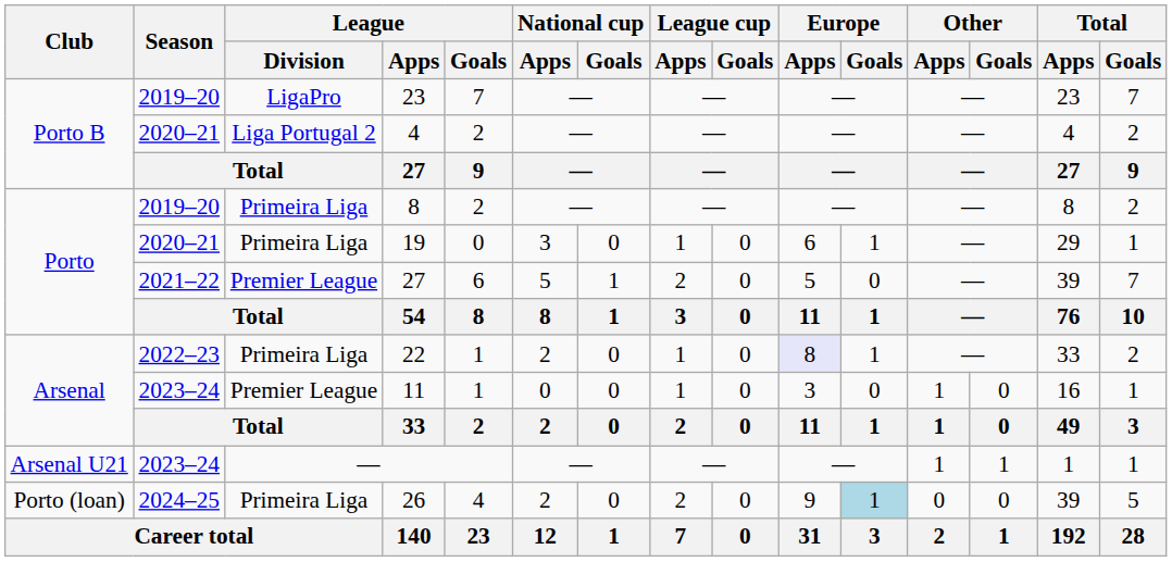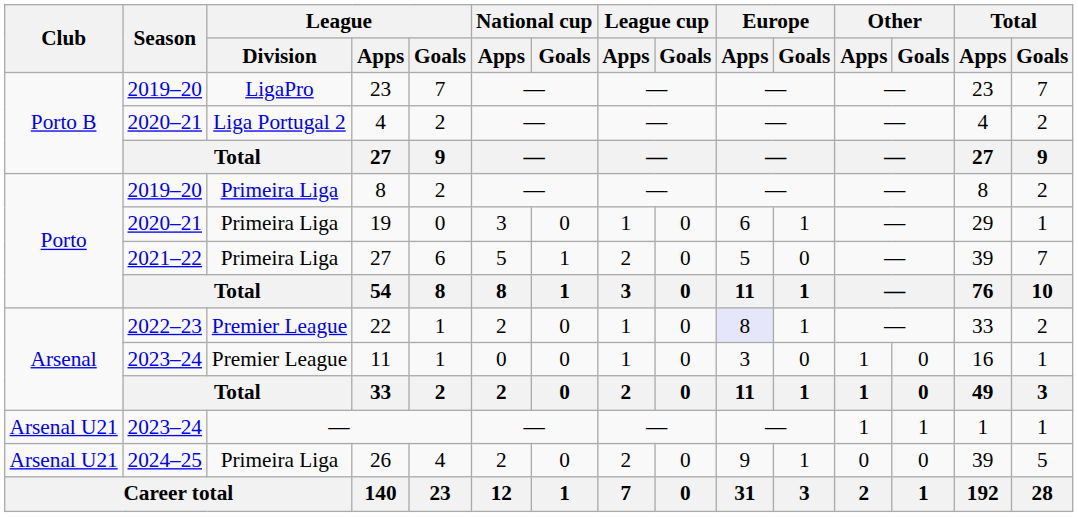2021–22 / 27 | League / Division: Premier League -> Primeira Liga
22 | League / Division: Primeira Liga -> Premier League
26 | Club: Porto (loan) -> Arsenal U21
26 | Europe / Goals: lightblue background -> no background
